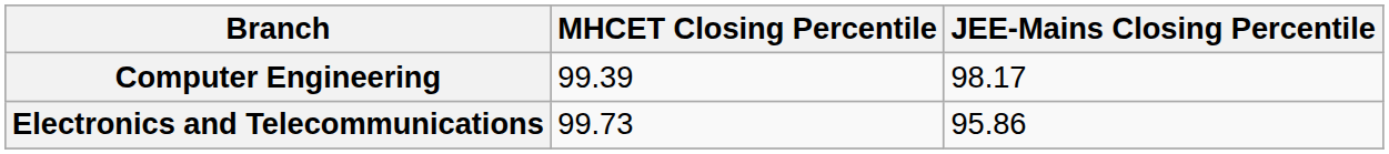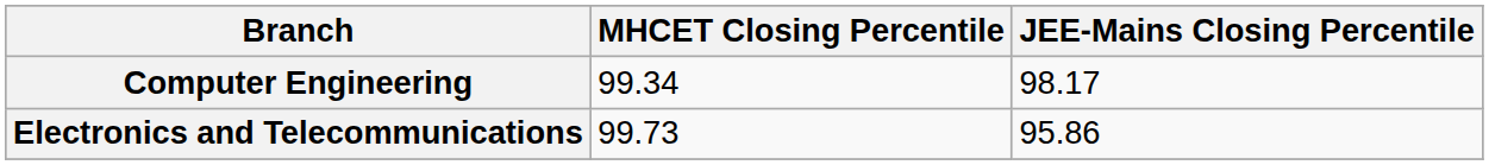Computer Engineering | MHCET Closing Percentile: 99.39 -> 99.34
